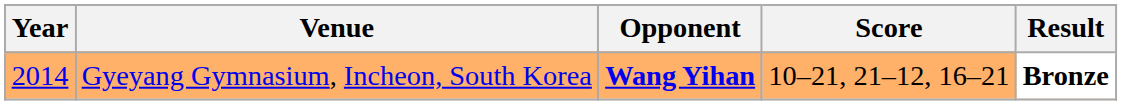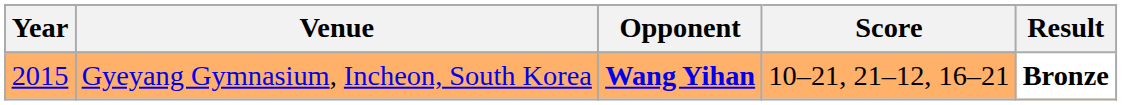Gyeyang Gymnasium, Incheon, South Korea | Year: 2014 -> 2015
